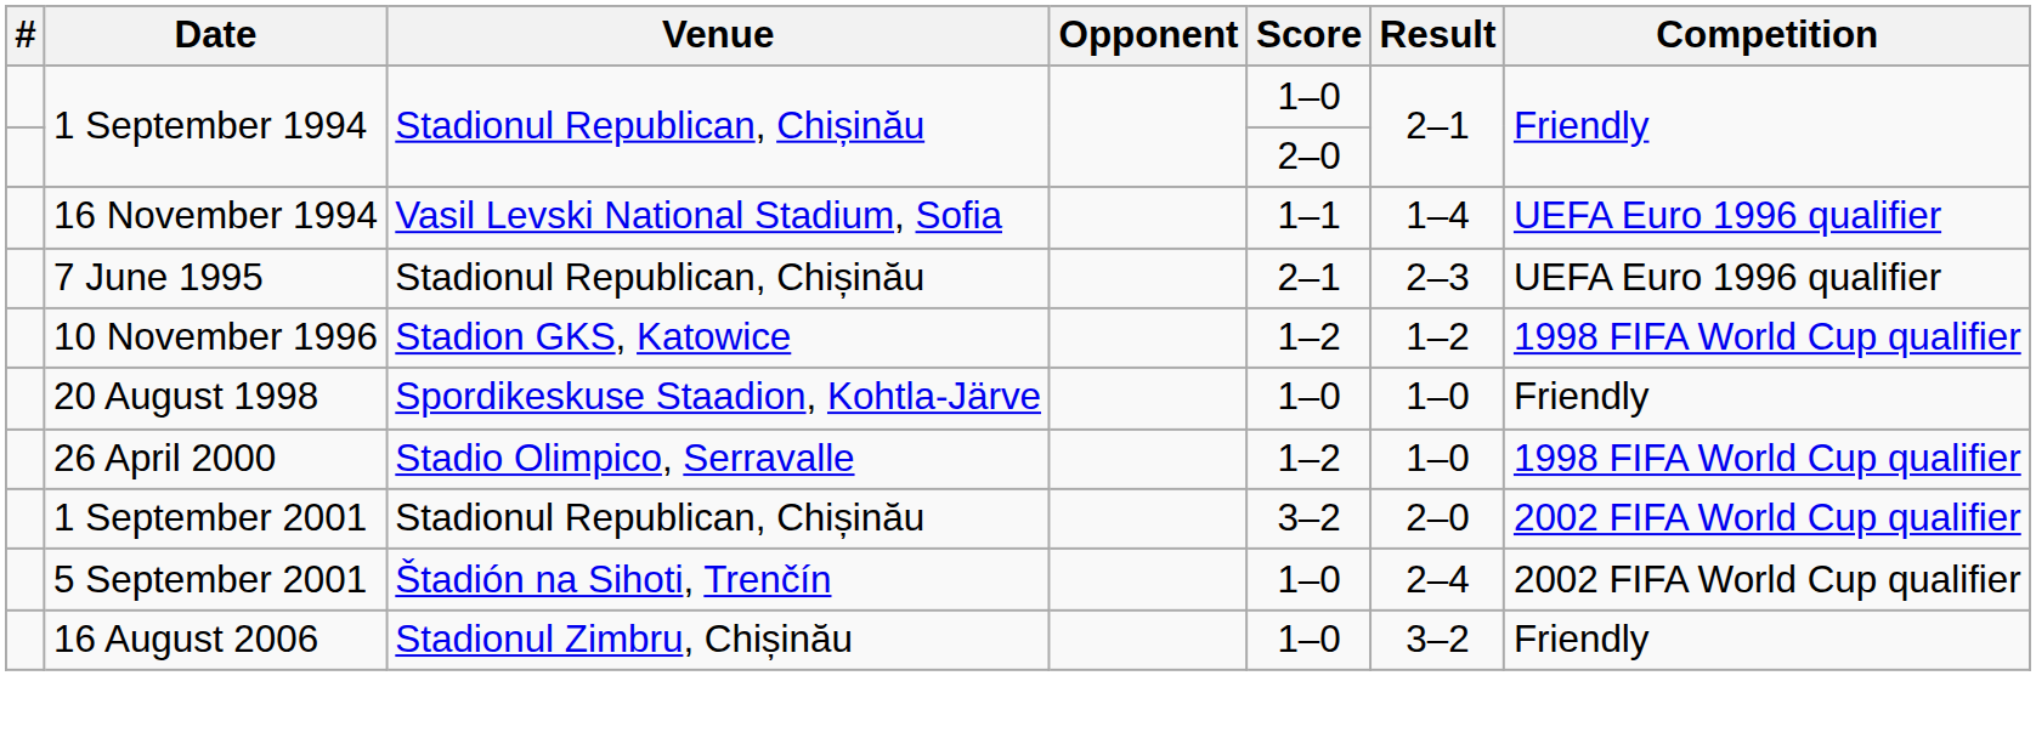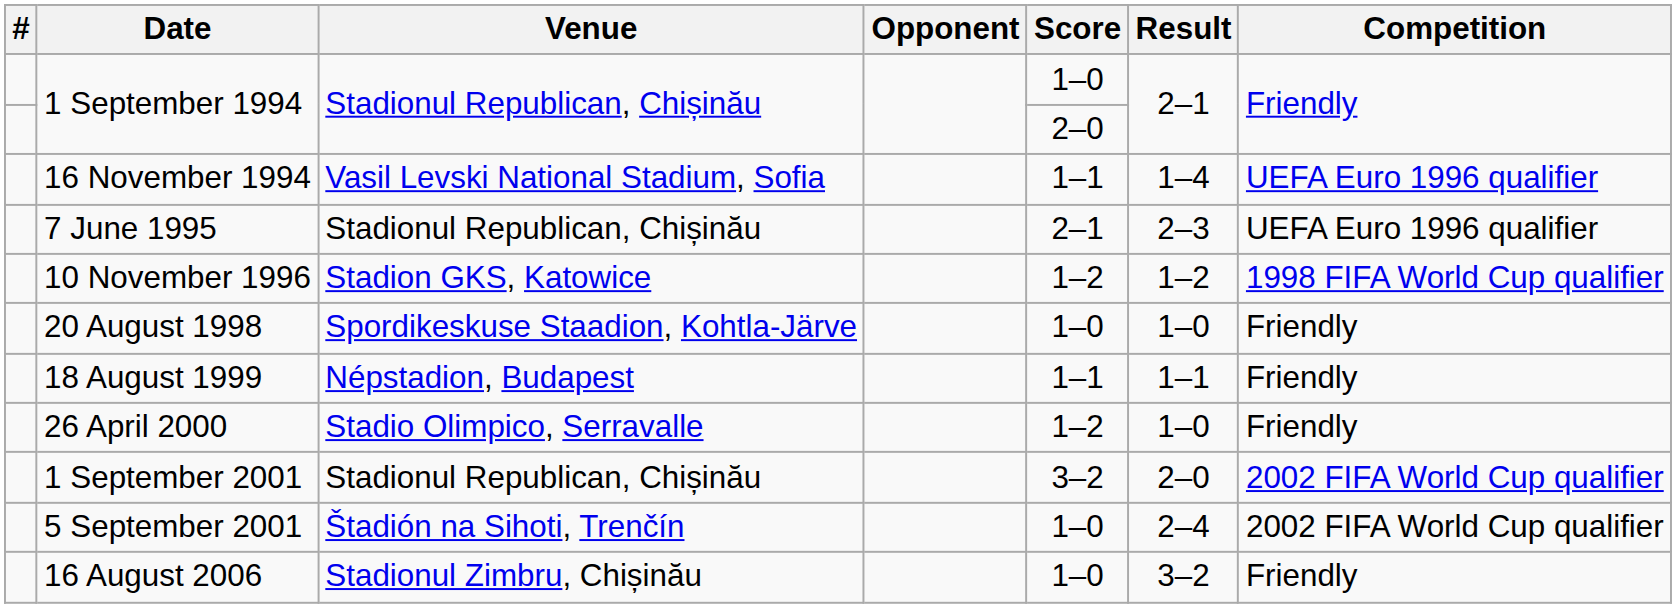+ row: 18 August 1999 | Népstadion, Budapest | 1–1 | 1–1 | Friendly
26 April 2000 | Competition: 1998 FIFA World Cup qualifier -> Friendly
